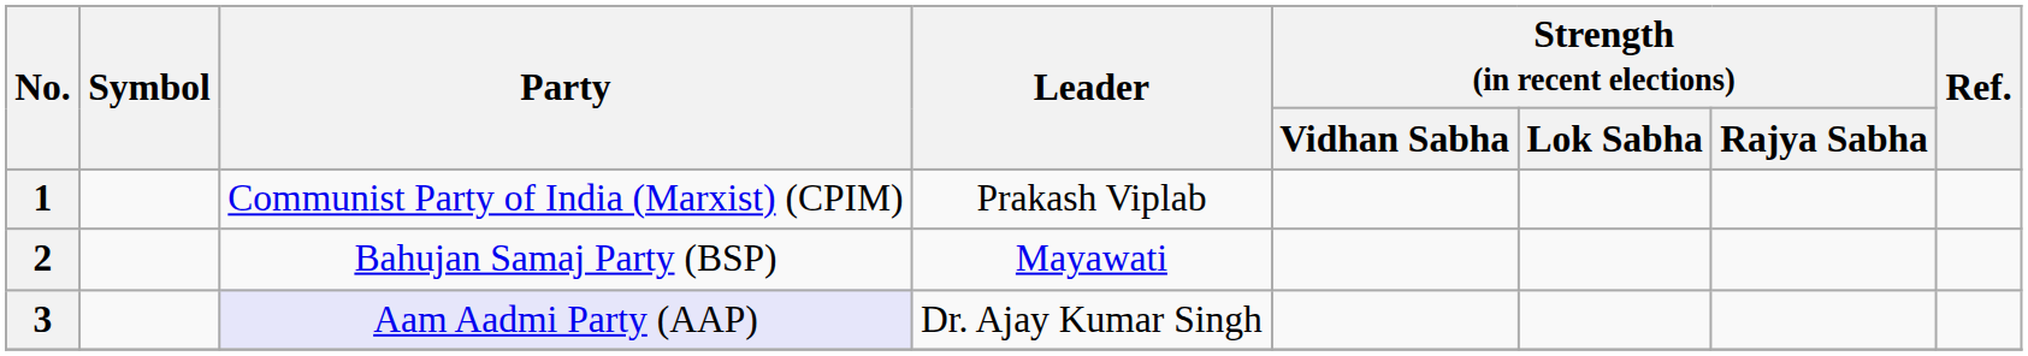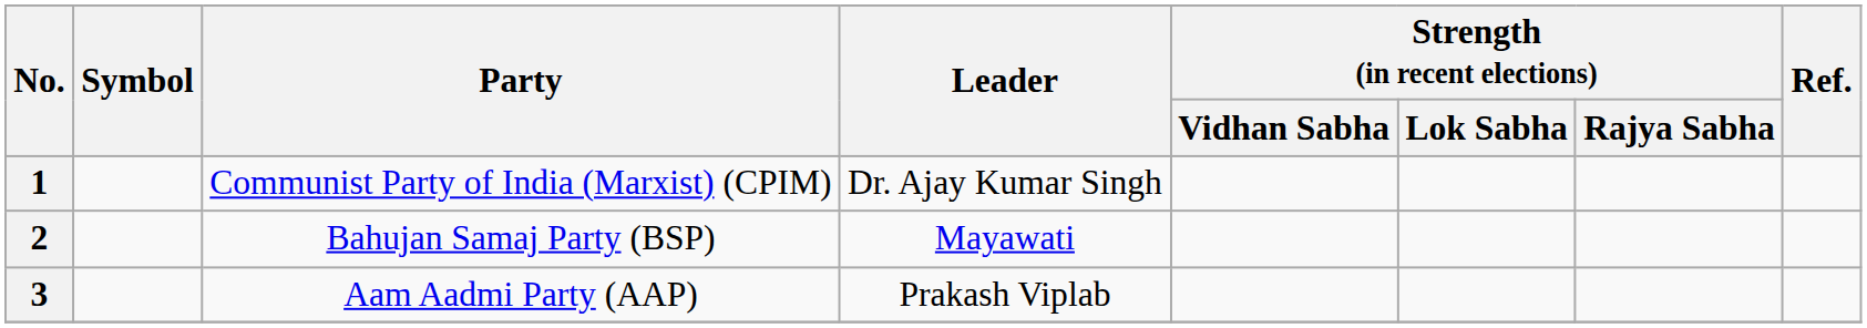1 | Leader: Prakash Viplab -> Dr. Ajay Kumar Singh
3 | Party: lavender background -> no background
3 | Leader: Dr. Ajay Kumar Singh -> Prakash Viplab
